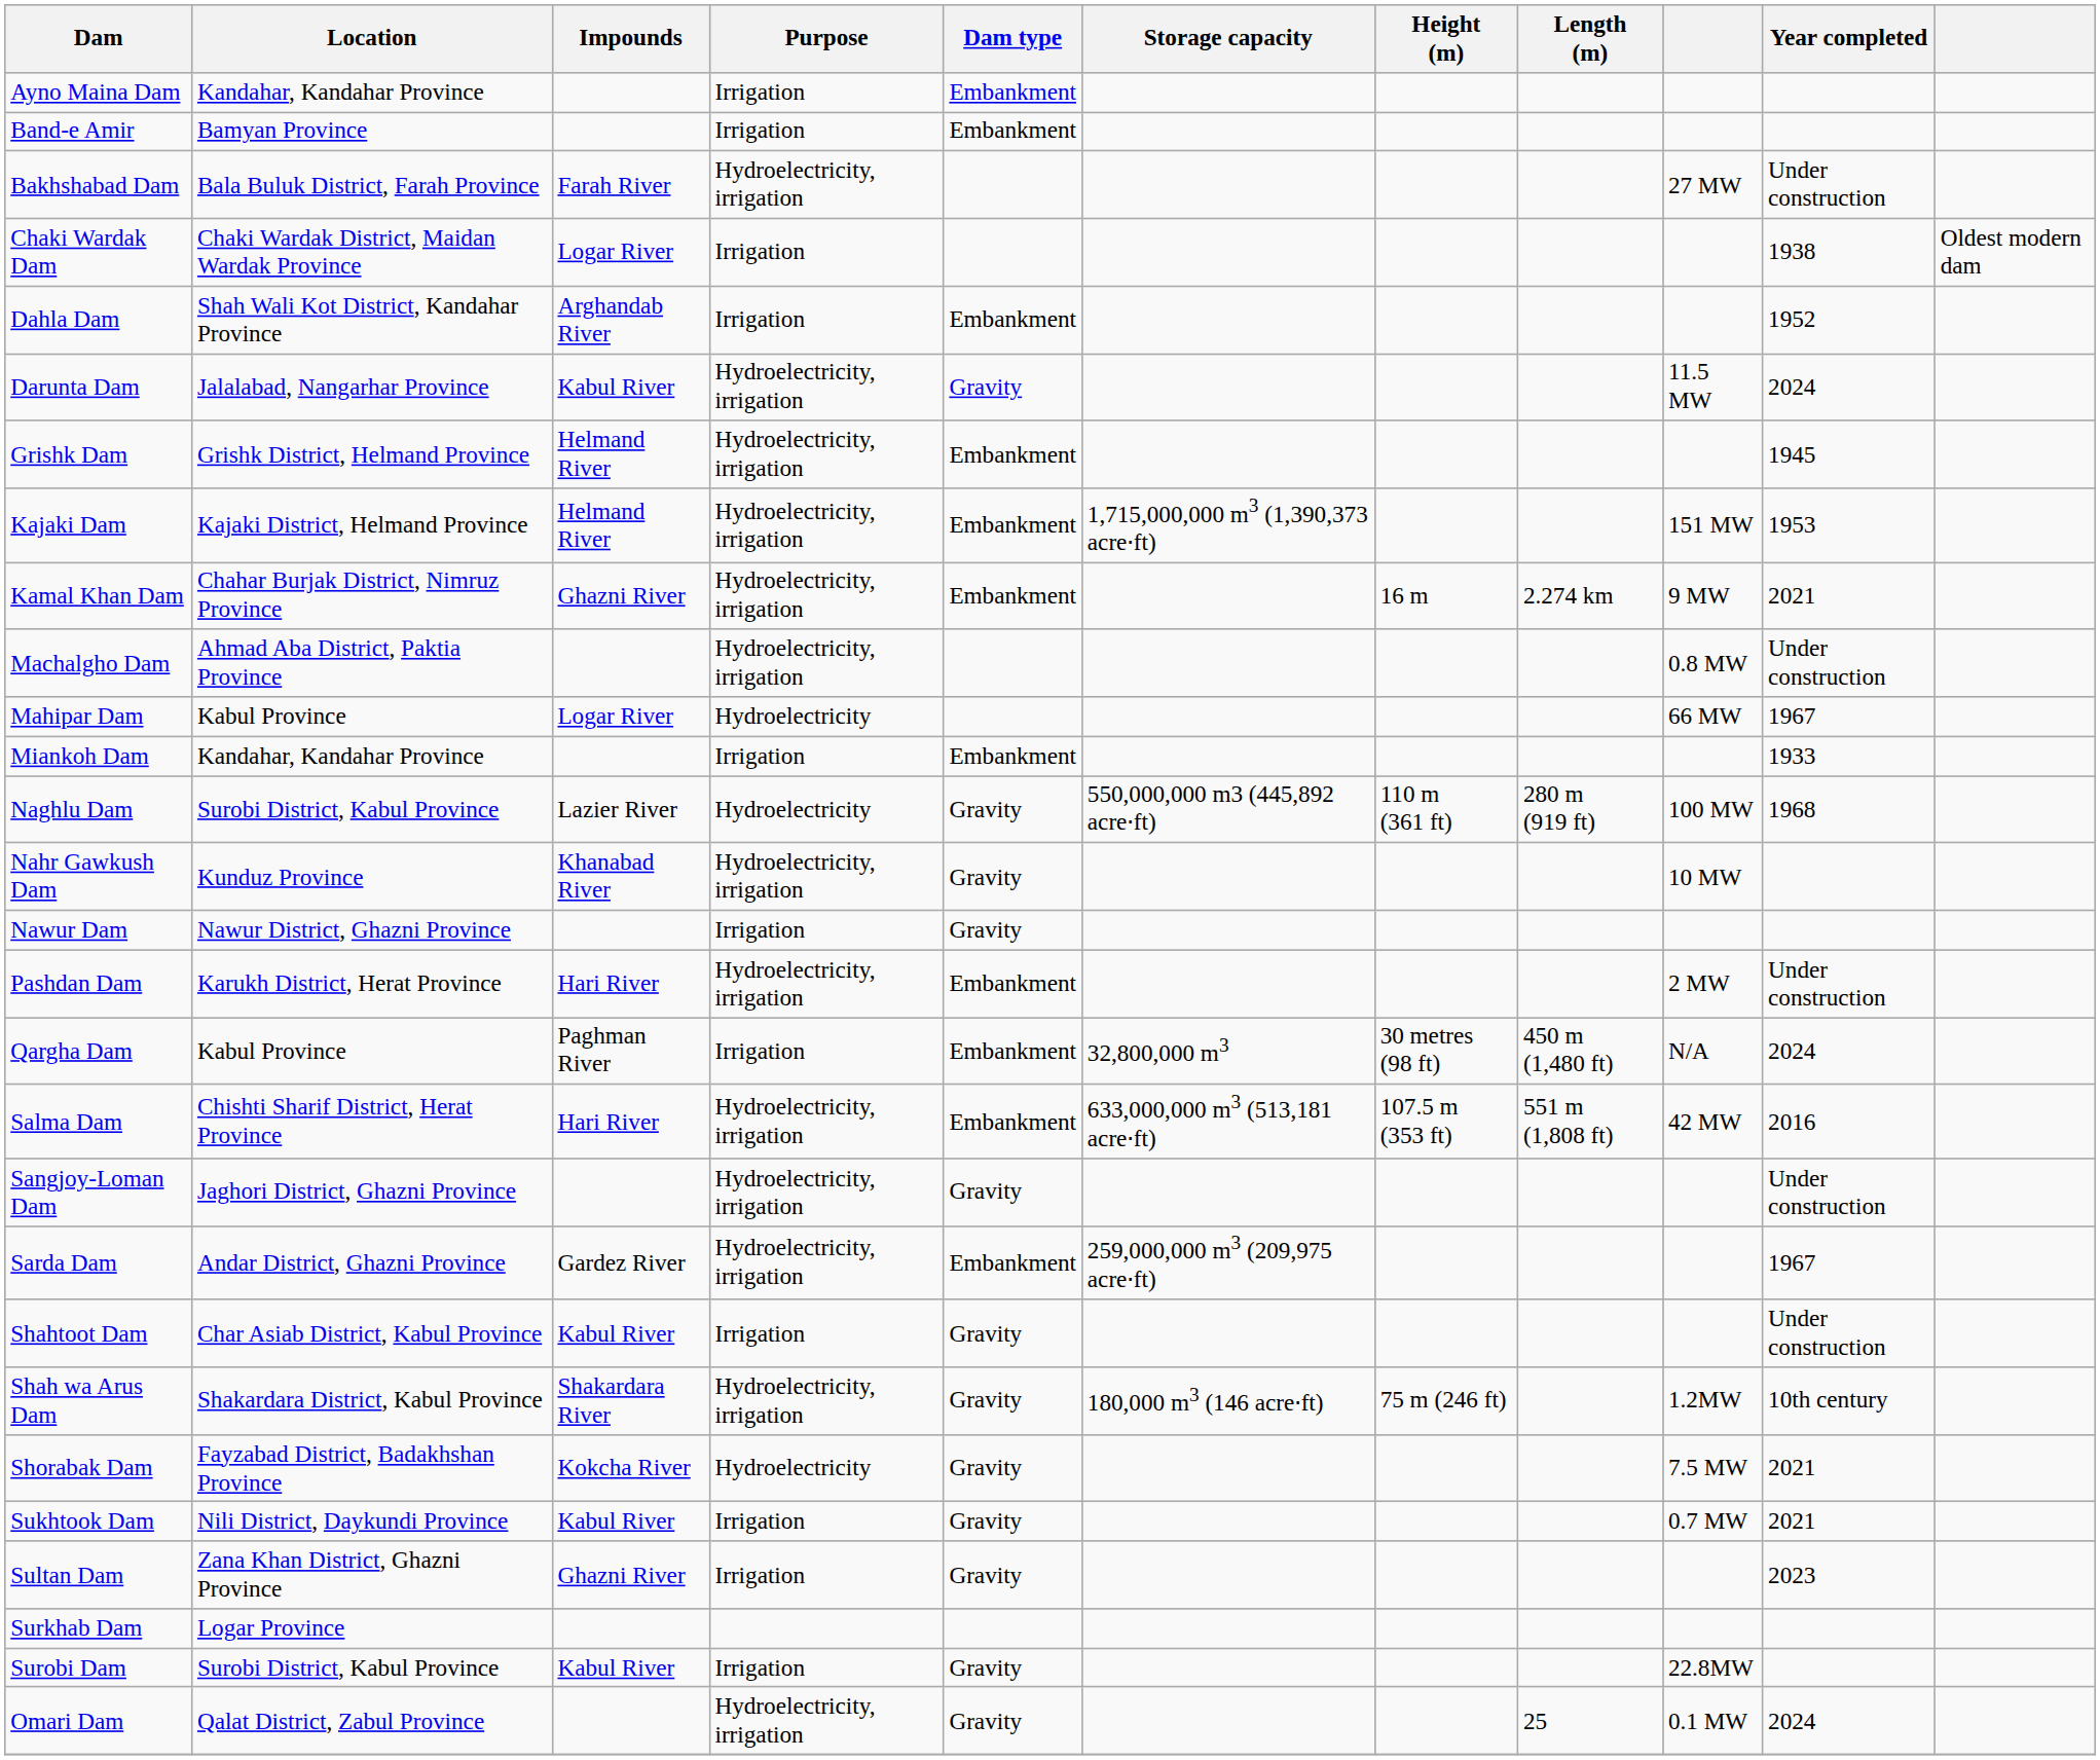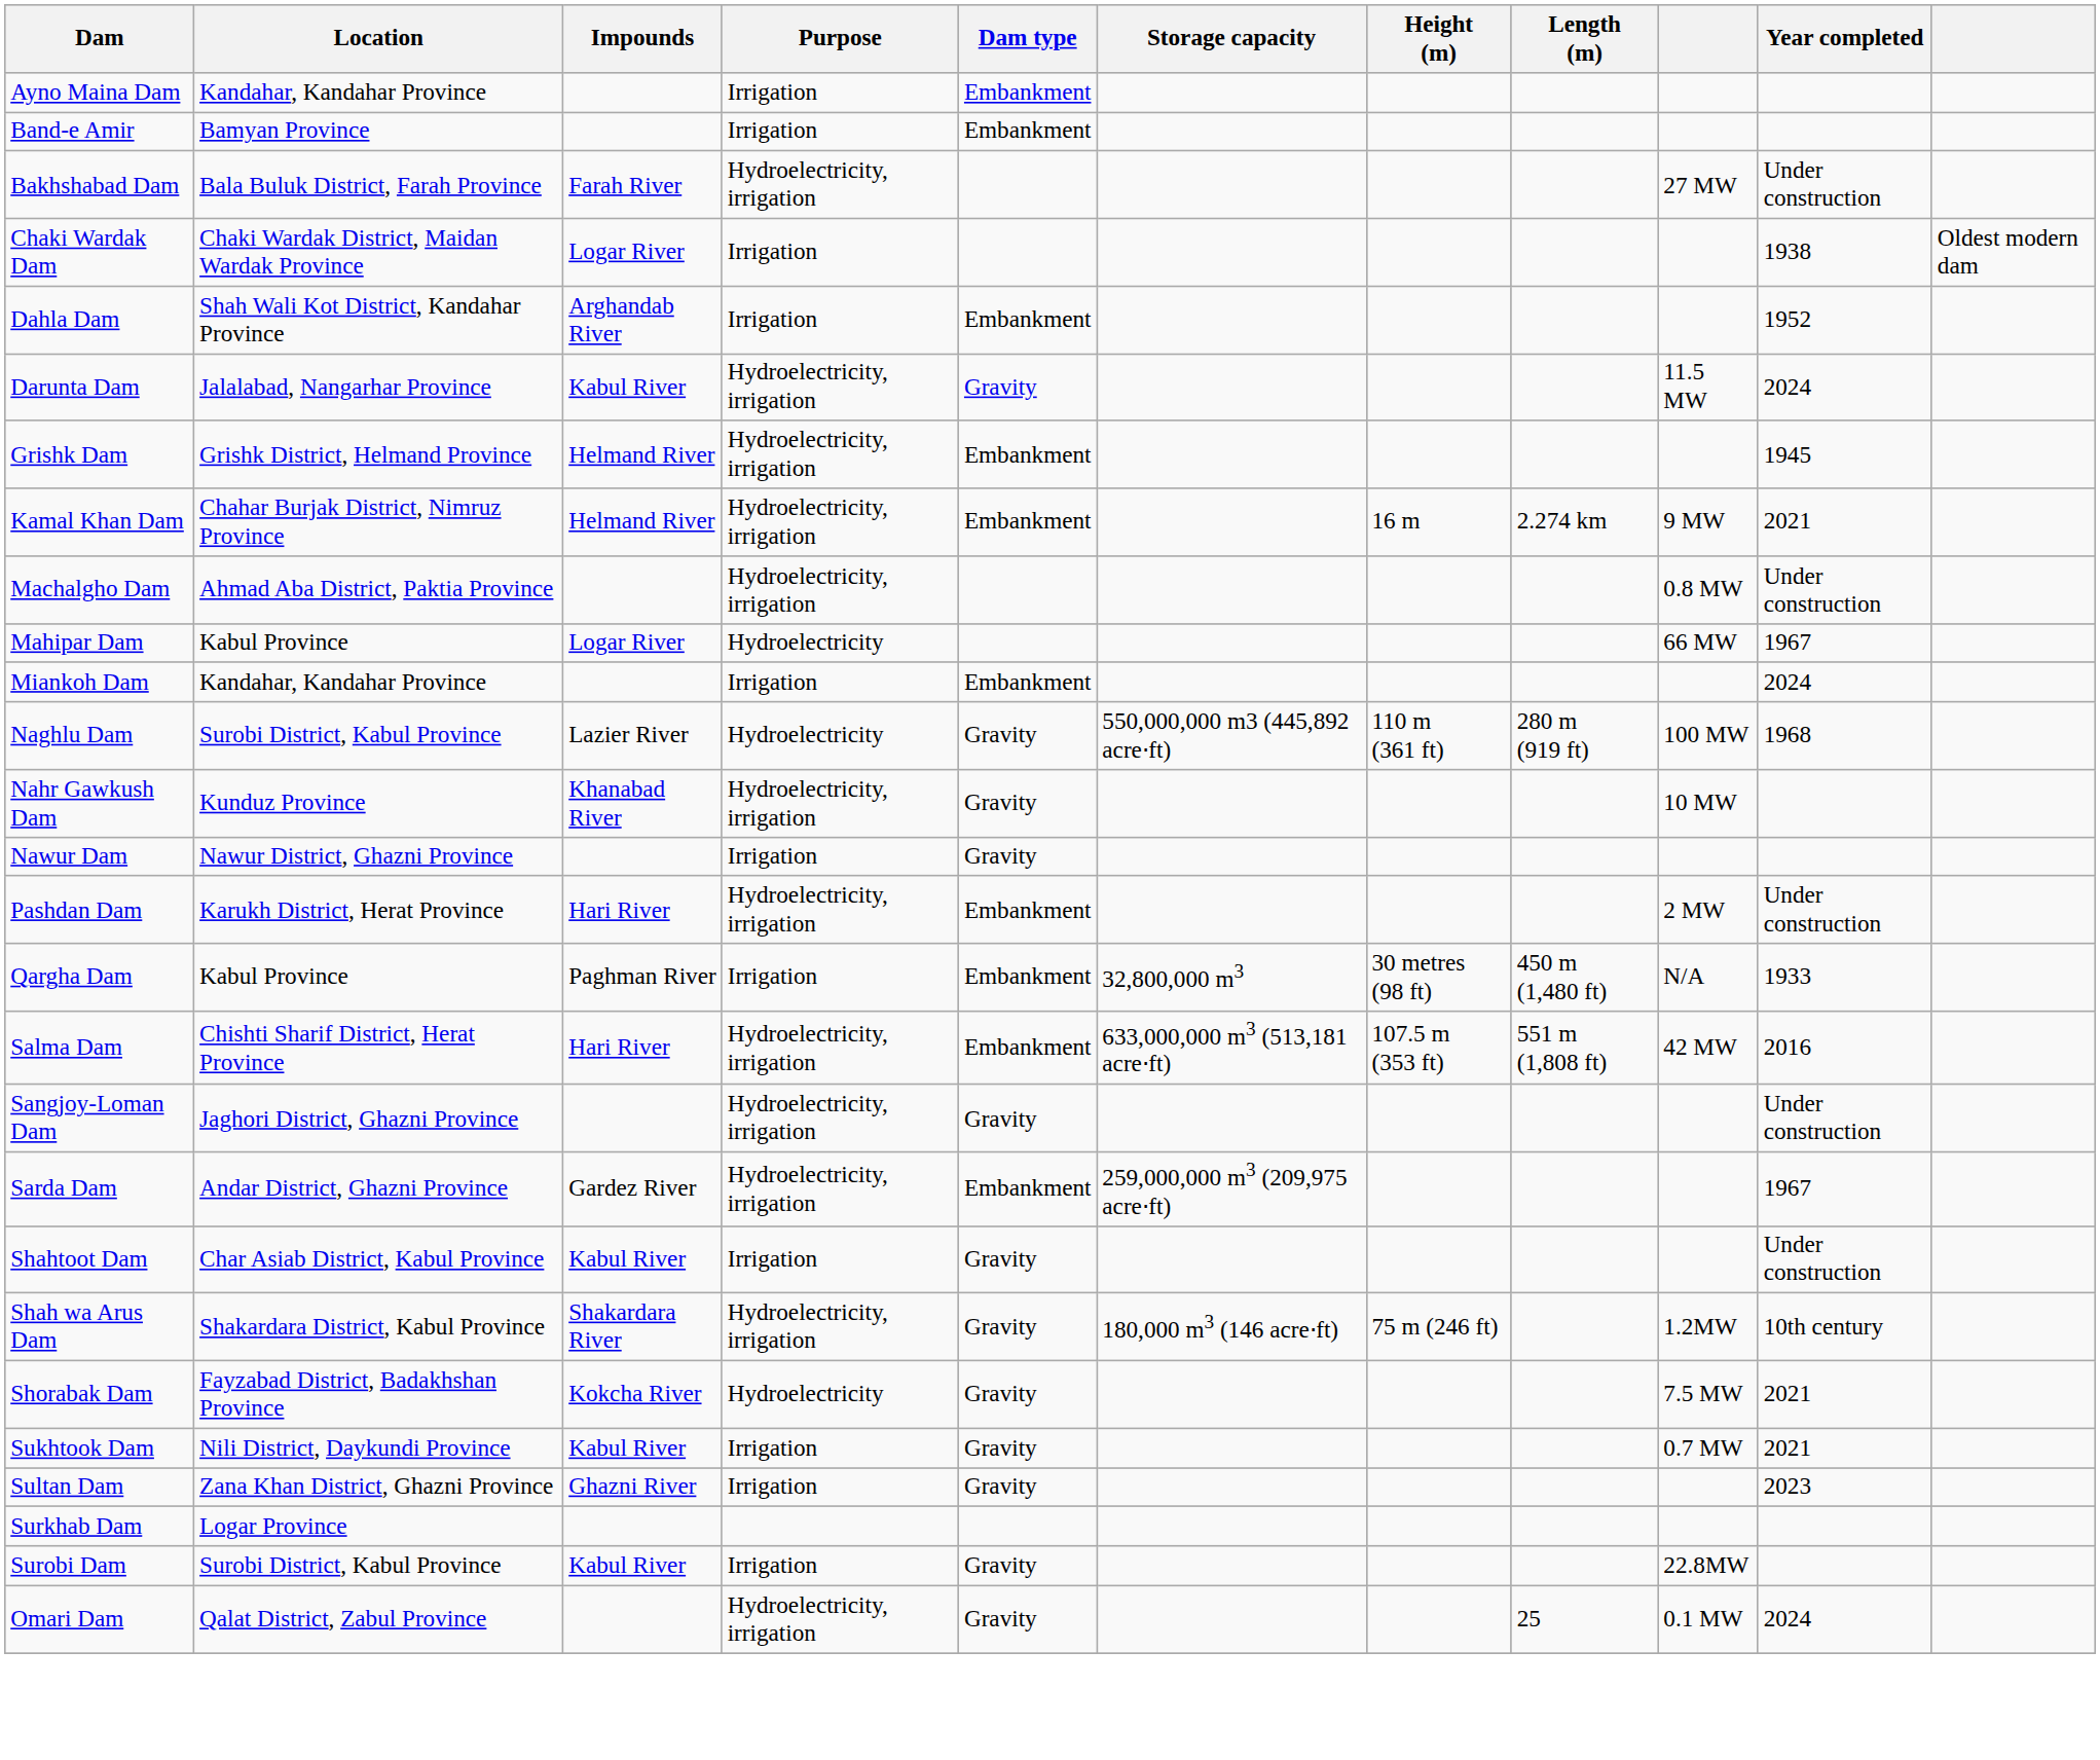- row: Kajaki Dam | Kajaki District, Helmand Province | Helmand River | Hydroelectricity, irrigation | Embankment | 1,715,000,000 m3 (1,390,373 acre⋅ft) | 151 MW | 1953
Kamal Khan Dam | Impounds: Ghazni River -> Helmand River
Miankoh Dam | Year completed: 1933 -> 2024
Qargha Dam | Year completed: 2024 -> 1933
